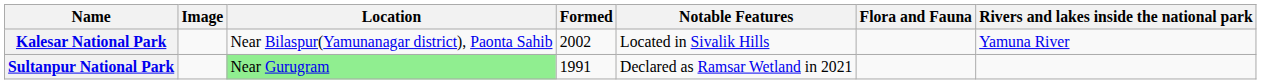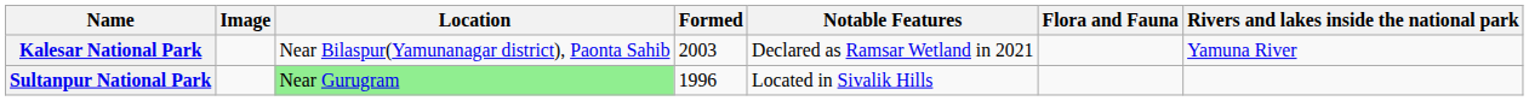Kalesar National Park | Formed: 2002 -> 2003
Kalesar National Park | Notable Features: Located in Sivalik Hills -> Declared as Ramsar Wetland in 2021
Sultanpur National Park | Formed: 1991 -> 1996
Sultanpur National Park | Notable Features: Declared as Ramsar Wetland in 2021 -> Located in Sivalik Hills
